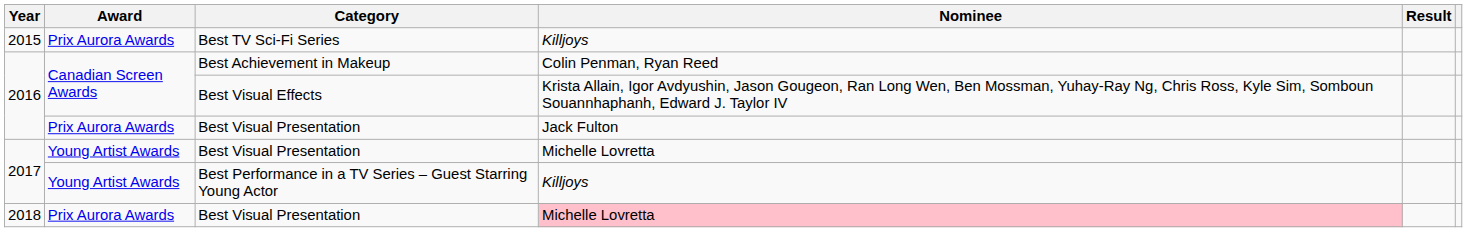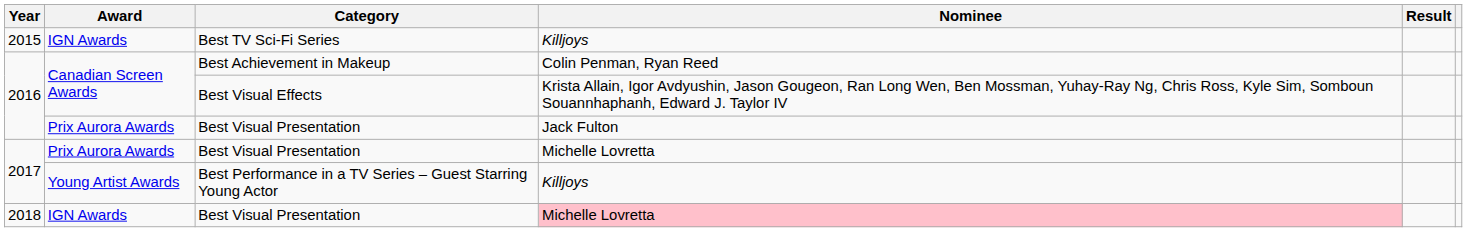Best TV Sci-Fi Series | Award: Prix Aurora Awards -> IGN Awards
2017 / Best Visual Presentation | Award: Young Artist Awards -> Prix Aurora Awards
2018 / Best Visual Presentation | Award: Prix Aurora Awards -> IGN Awards
